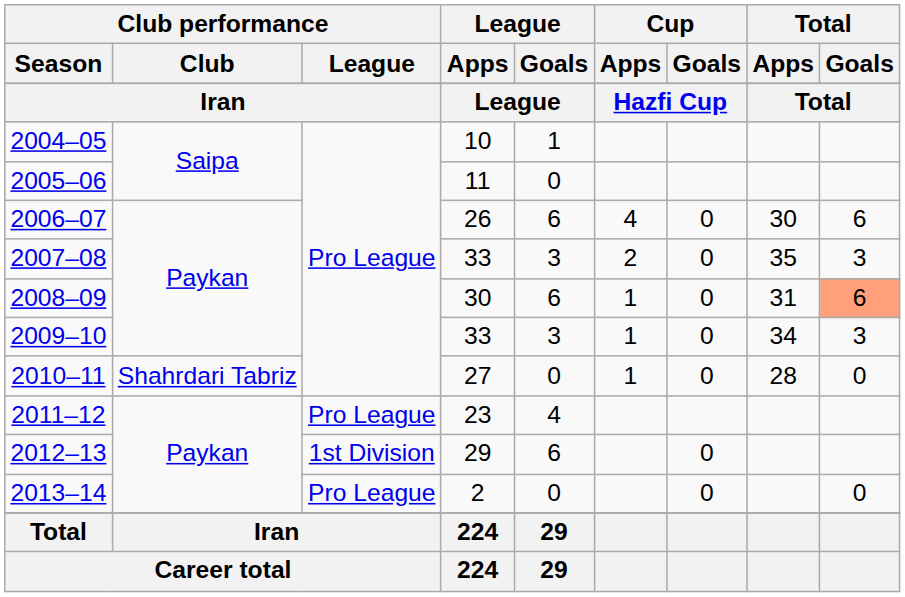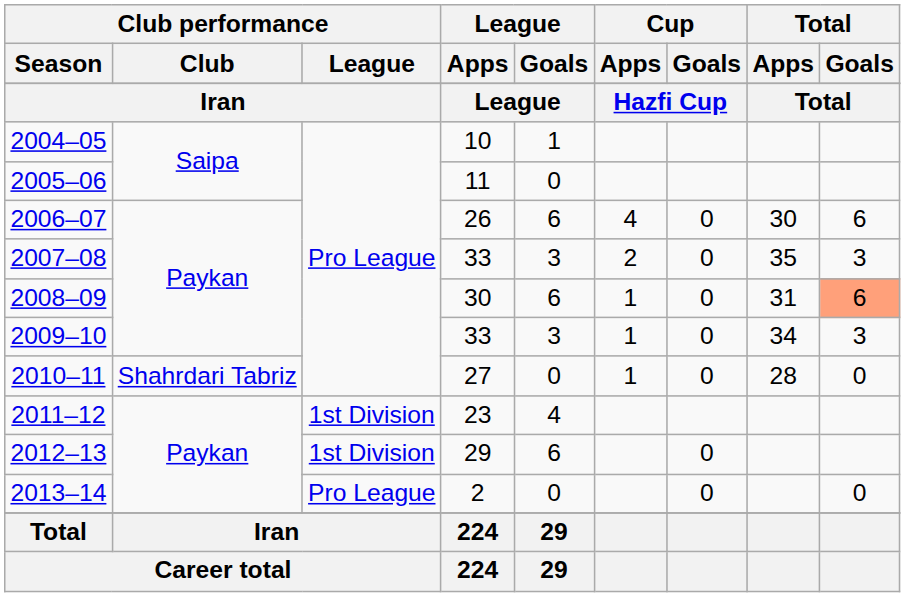2011–12 | Club performance / League: Pro League -> 1st Division
